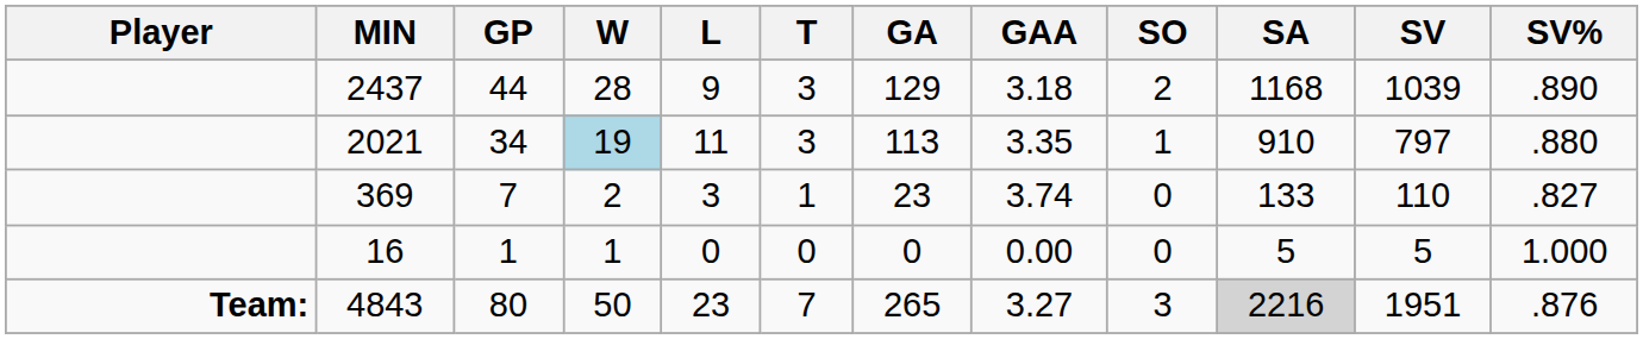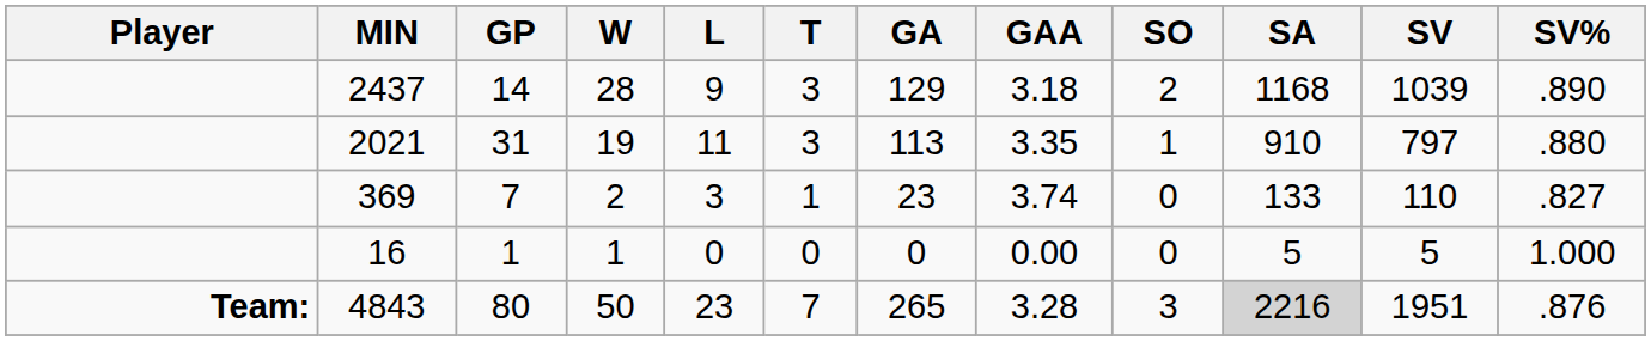2437 | GP: 44 -> 14
2021 | GP: 34 -> 31
2021 | W: lightblue background -> no background
4843 | GAA: 3.27 -> 3.28
